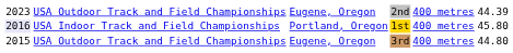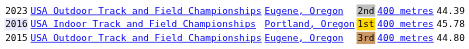USA Indoor Track and Field Championships | column 6: 45.80 -> 45.78
